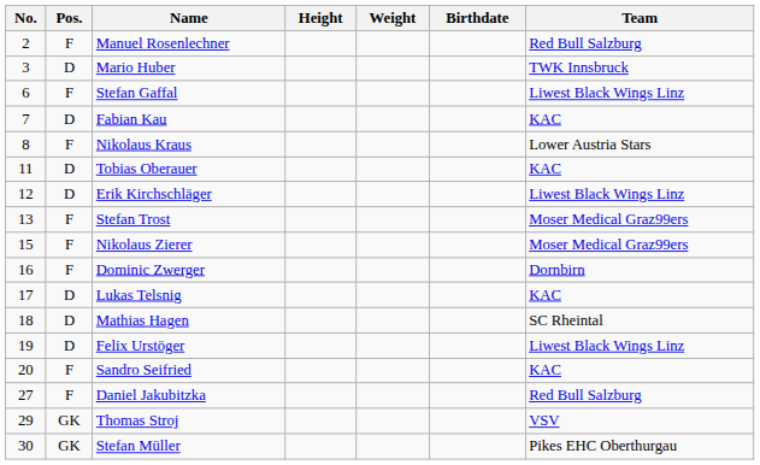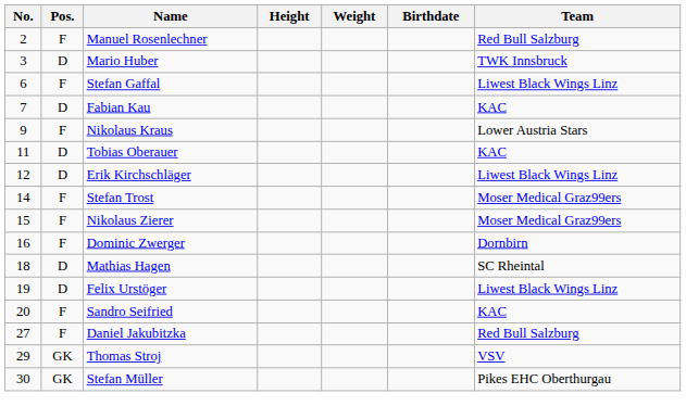Nikolaus Kraus | No.: 8 -> 9
Stefan Trost | No.: 13 -> 14
- row: 17 | D | Lukas Telsnig | KAC
